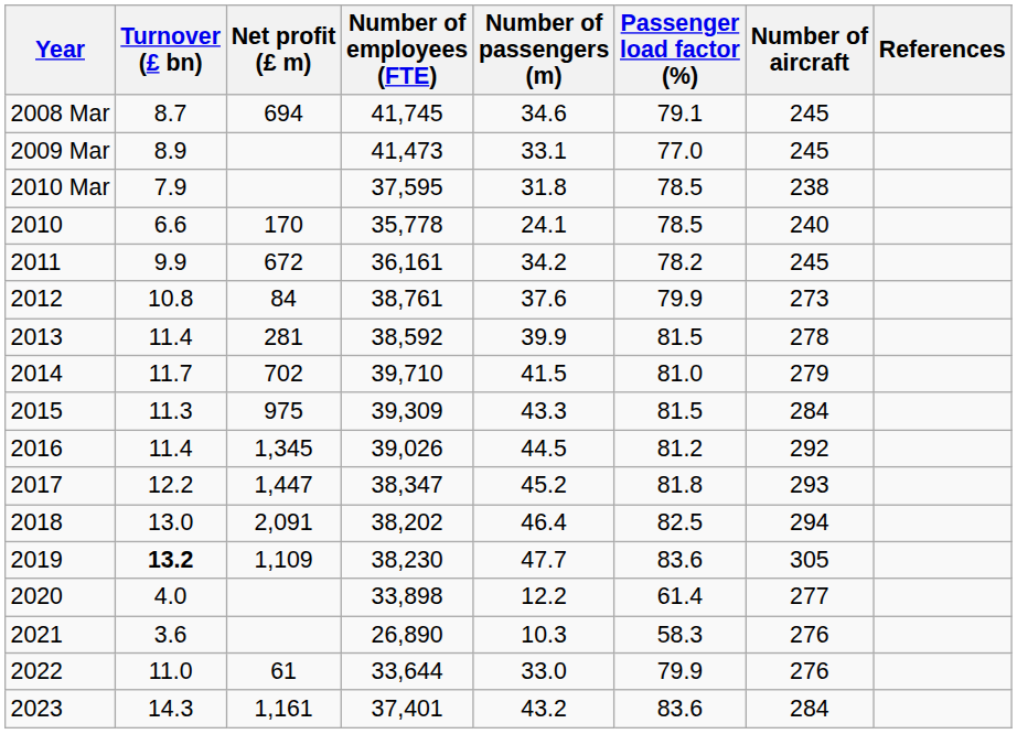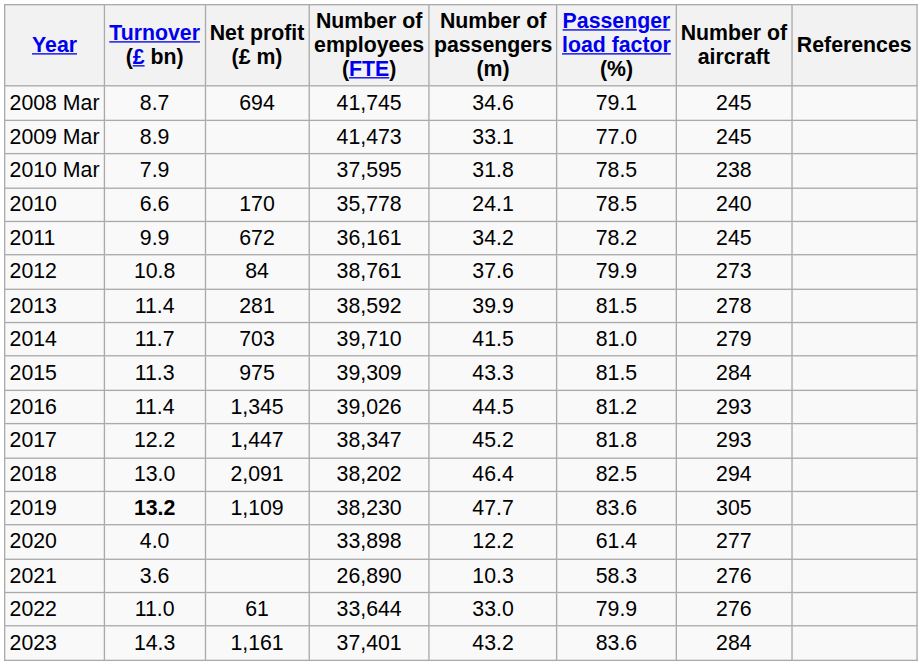2014 | Net profit (£ m): 702 -> 703
2016 | Number of aircraft: 292 -> 293
